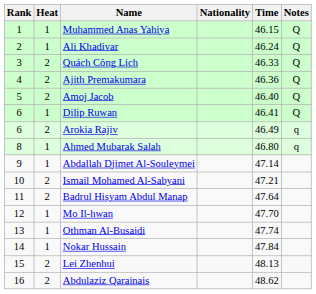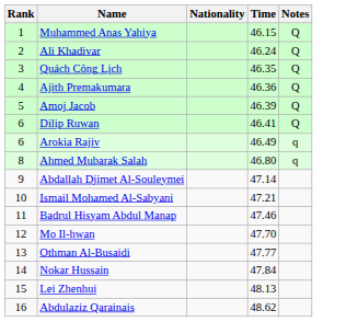- column: Heat | 1 | 1 | 2 | 2 | 2 | 1 | 2 | 1 | 1 | 2 | 2 | 1 | 1 | 1 | 2 | 2
Quách Công Lịch | Time: 46.33 -> 46.35
Amoj Jacob | Time: 46.40 -> 46.39
Badrul Hisyam Abdul Manap | Time: 47.64 -> 47.46
Othman Al-Busaidi | Time: 47.74 -> 47.77
